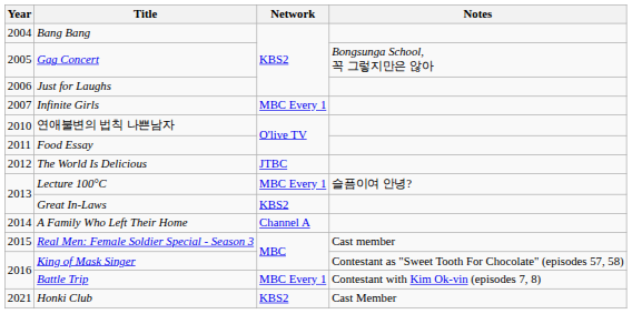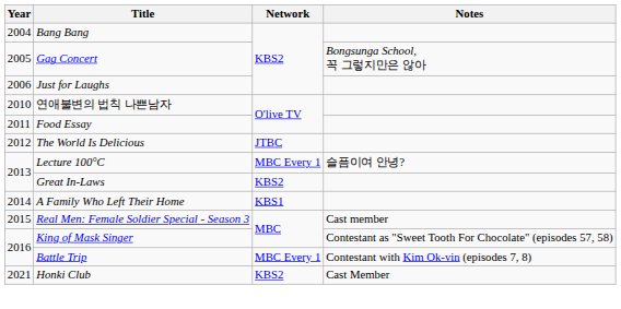- row: 2007 | Infinite Girls | MBC Every 1
A Family Who Left Their Home | Network: Channel A -> KBS1
